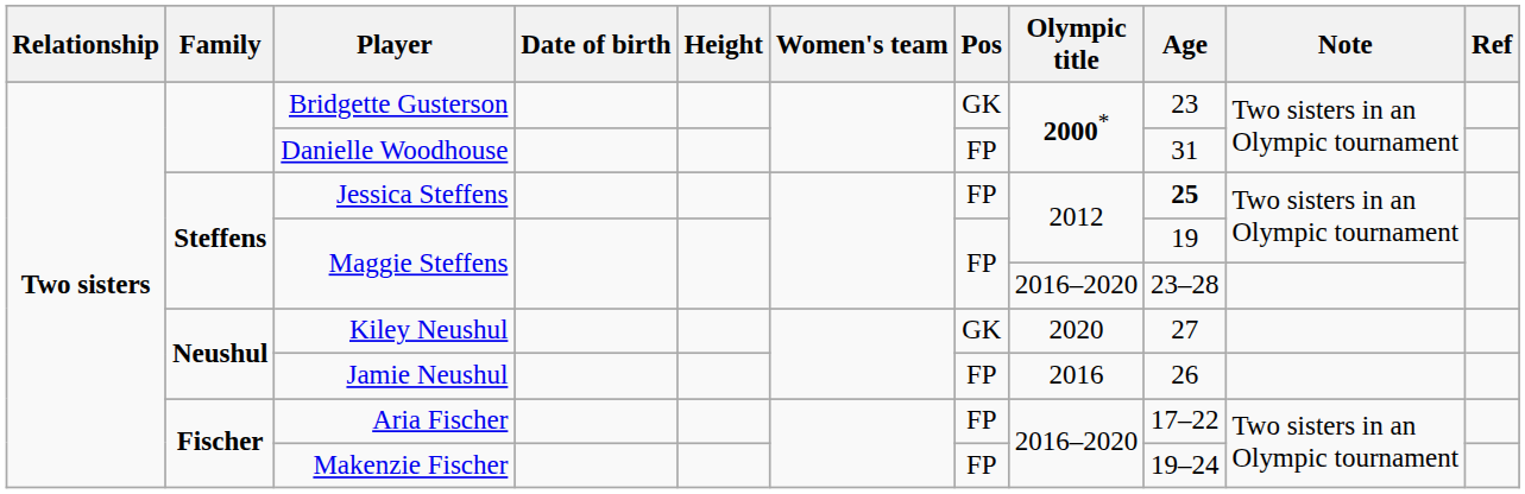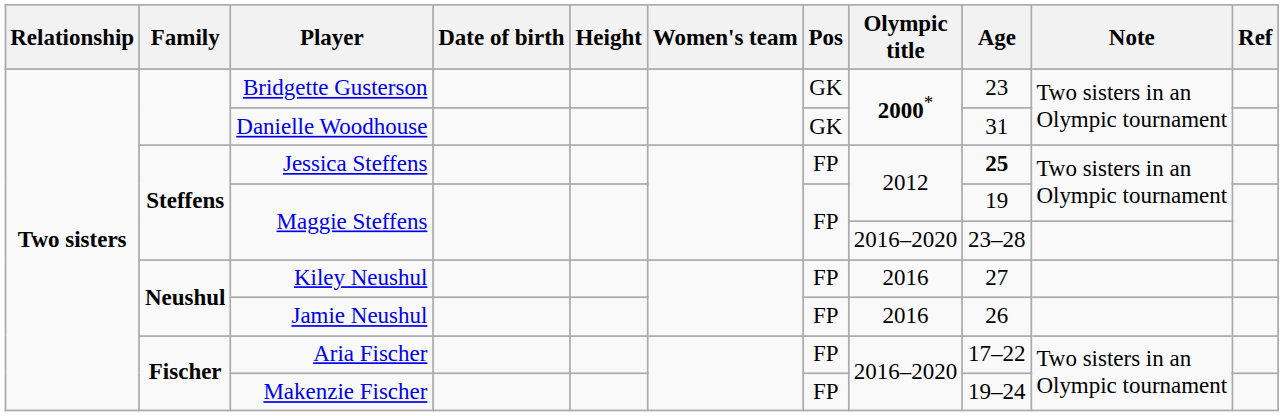Danielle Woodhouse | Pos: FP -> GK
Kiley Neushul | Pos: GK -> FP
Kiley Neushul | Olympic title: 2020 -> 2016
